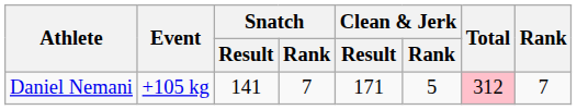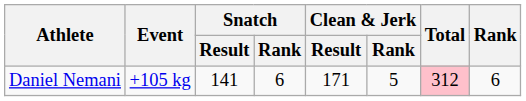Daniel Nemani | Snatch / Rank: 7 -> 6
Daniel Nemani | Rank: 7 -> 6
